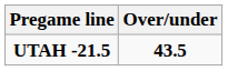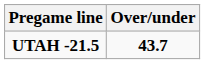UTAH -21.5 | Over/under: 43.5 -> 43.7
